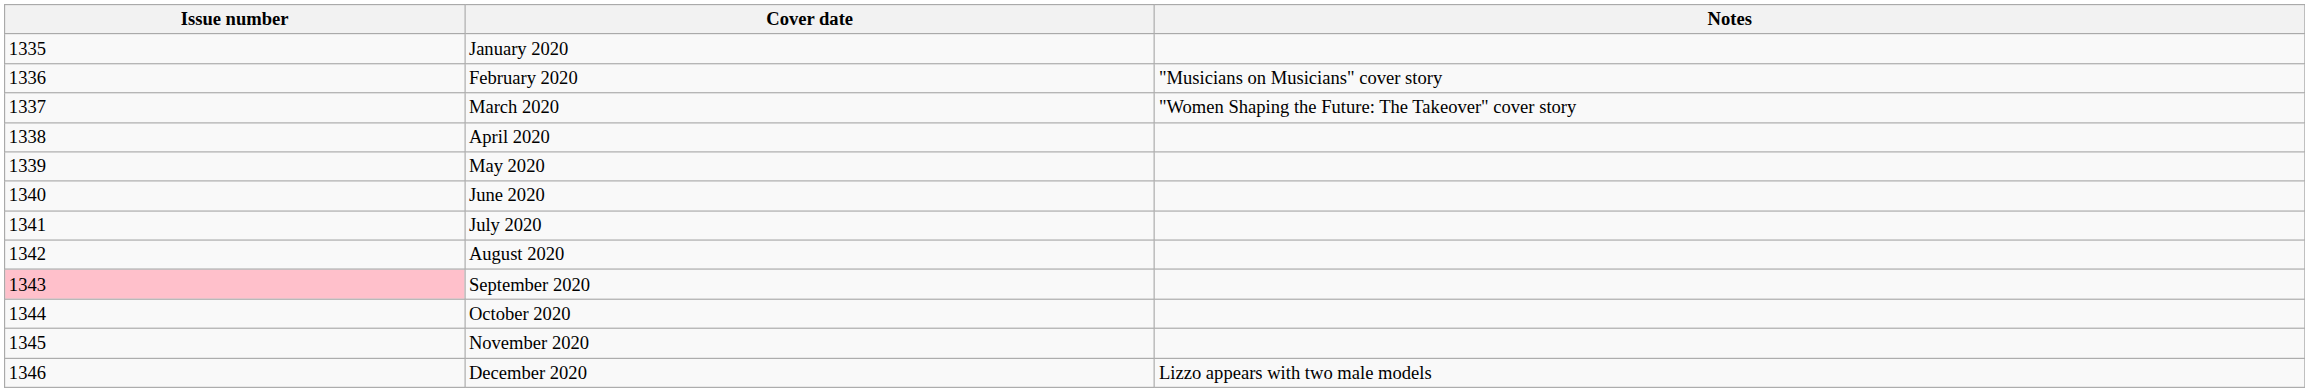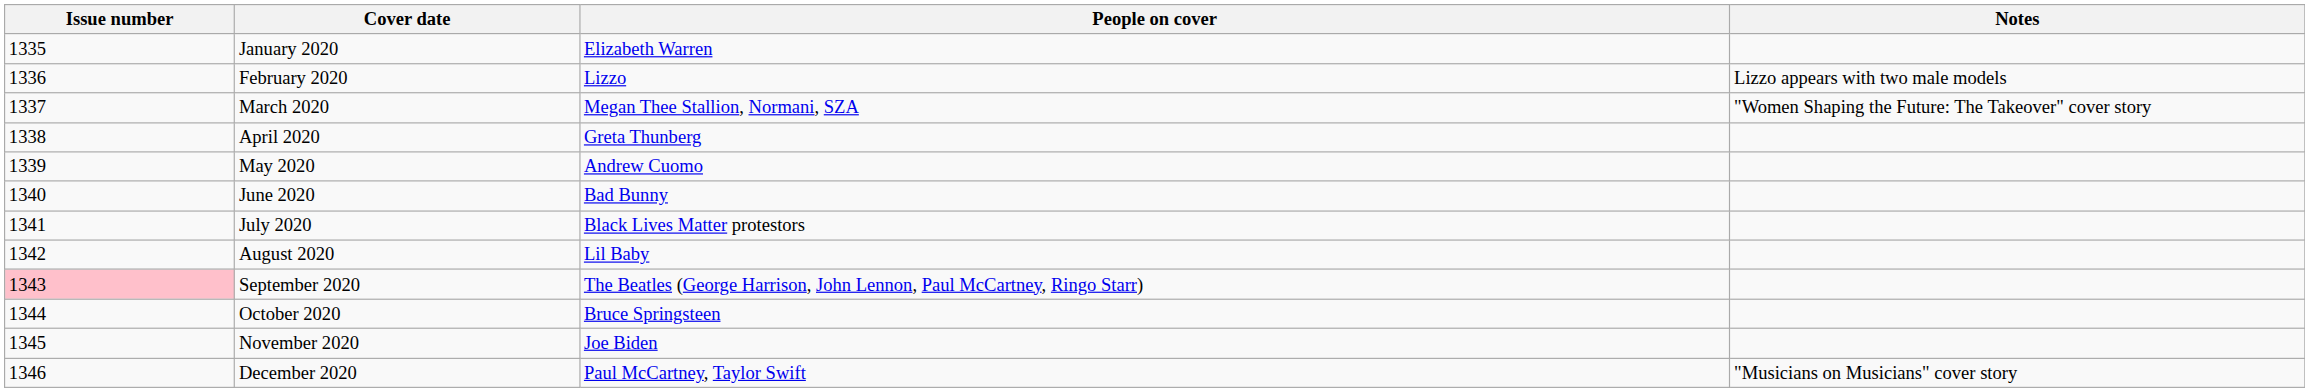+ column: People on cover | Elizabeth Warren | Lizzo | Megan Thee Stallion, Normani, SZA | Greta Thunberg | Andrew Cuomo | Bad Bunny | Black Lives Matter protestors | Lil Baby | The Beatles (George Harrison, John Lennon, Paul McCartney, Ringo Starr) | Bruce Springsteen | Joe Biden | Paul McCartney, Taylor Swift
February 2020 | Notes: "Musicians on Musicians" cover story -> Lizzo appears with two male models
December 2020 | Notes: Lizzo appears with two male models -> "Musicians on Musicians" cover story
